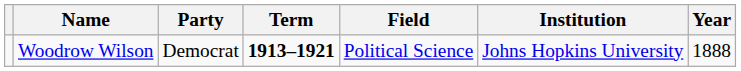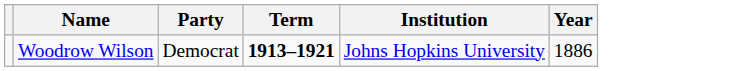- column: Field | Political Science
Woodrow Wilson | Year: 1888 -> 1886
